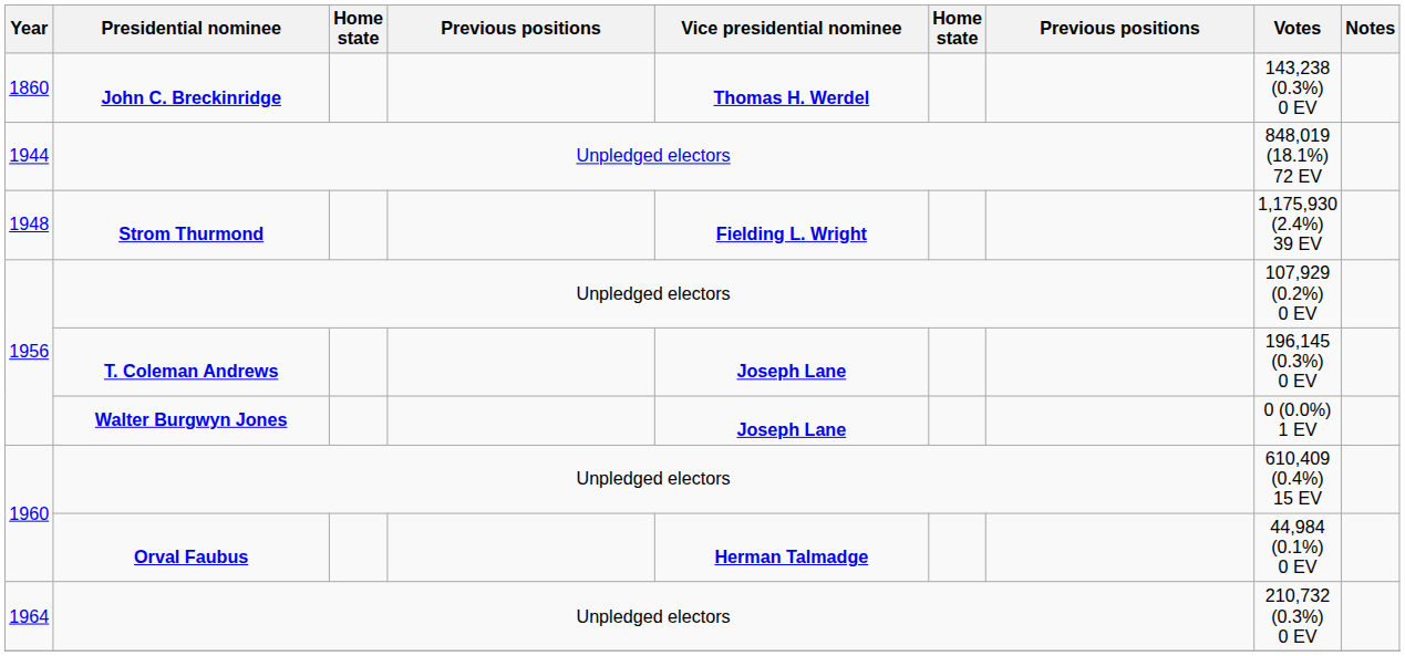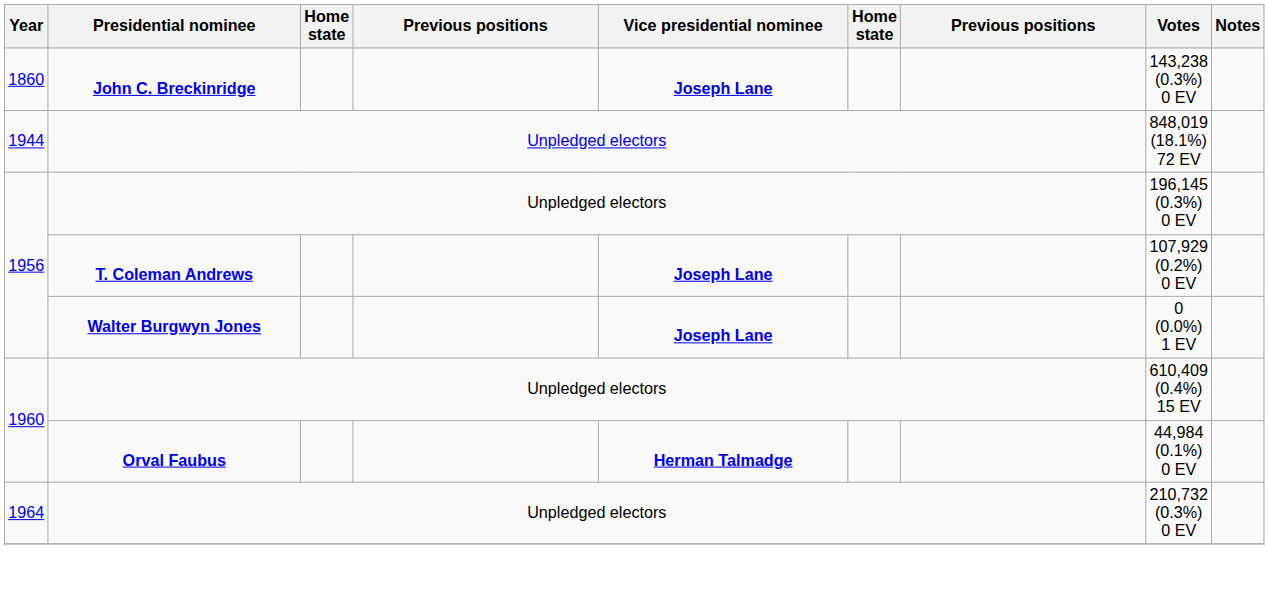1860 | Vice presidential nominee: Thomas H. Werdel -> Joseph Lane
- row: 1948 | Strom Thurmond | Fielding L. Wright | 1,175,930 (2.4%) 39 EV
1956 / Unpledged electors | Votes: 107,929 (0.2%) 0 EV -> 196,145 (0.3%) 0 EV
1956 / T. Coleman Andrews | Votes: 196,145 (0.3%) 0 EV -> 107,929 (0.2%) 0 EV
